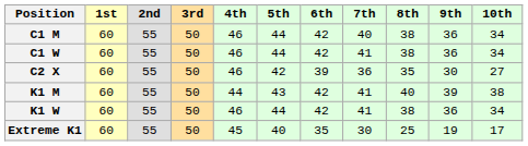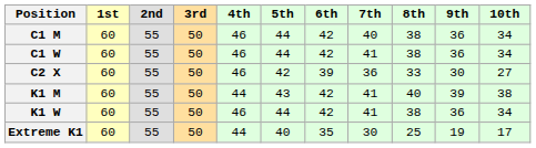C2 X | 8th: 35 -> 33
Extreme K1 | 4th: 45 -> 44
